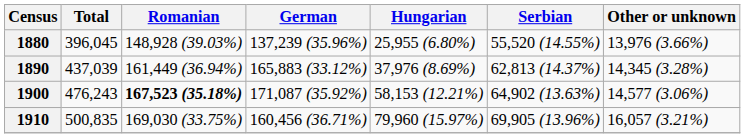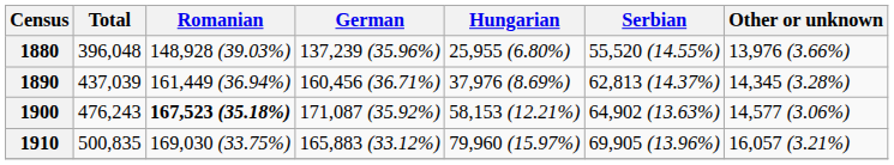1880 | Total: 396,045 -> 396,048
1890 | German: 165,883 (33.12%) -> 160,456 (36.71%)
1910 | German: 160,456 (36.71%) -> 165,883 (33.12%)
